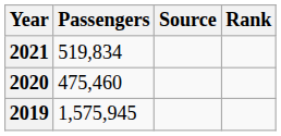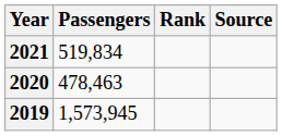columns swapped: Rank <-> Source
2020 | Passengers: 475,460 -> 478,463
2019 | Passengers: 1,575,945 -> 1,573,945
